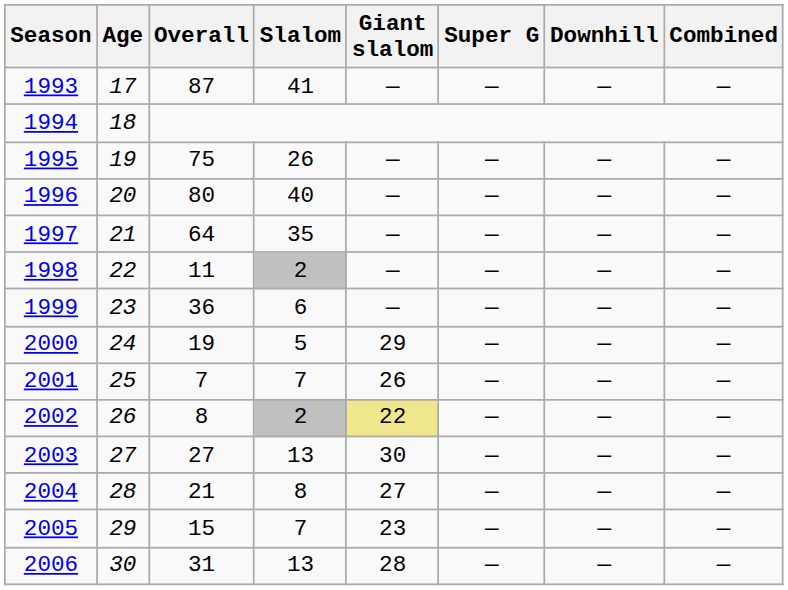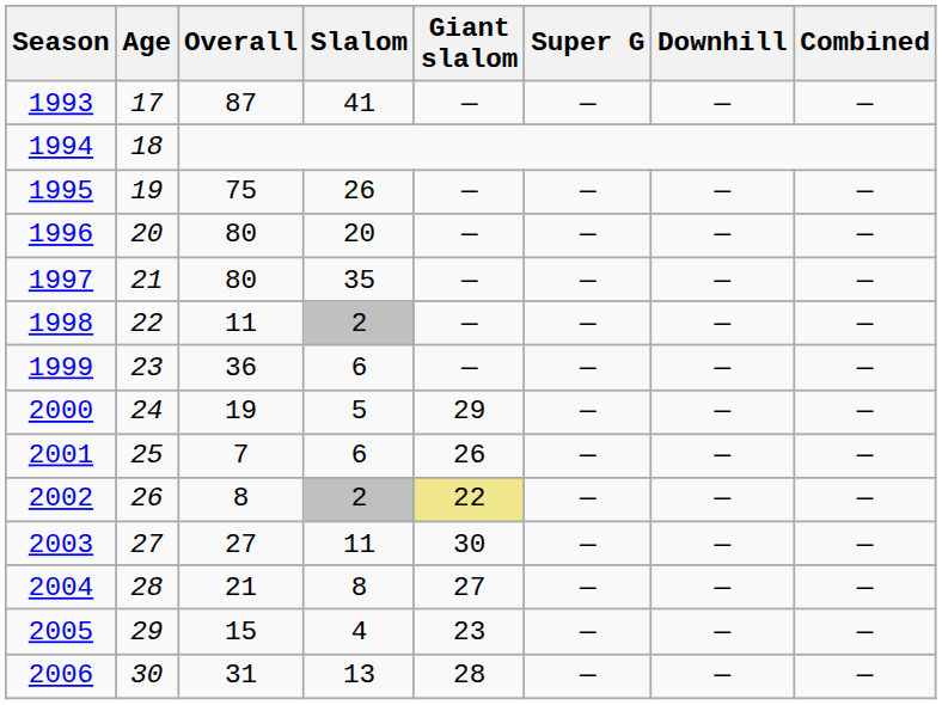1996 | Slalom: 40 -> 20
1997 | Overall: 64 -> 80
2001 | Slalom: 7 -> 6
2003 | Slalom: 13 -> 11
2005 | Slalom: 7 -> 4
